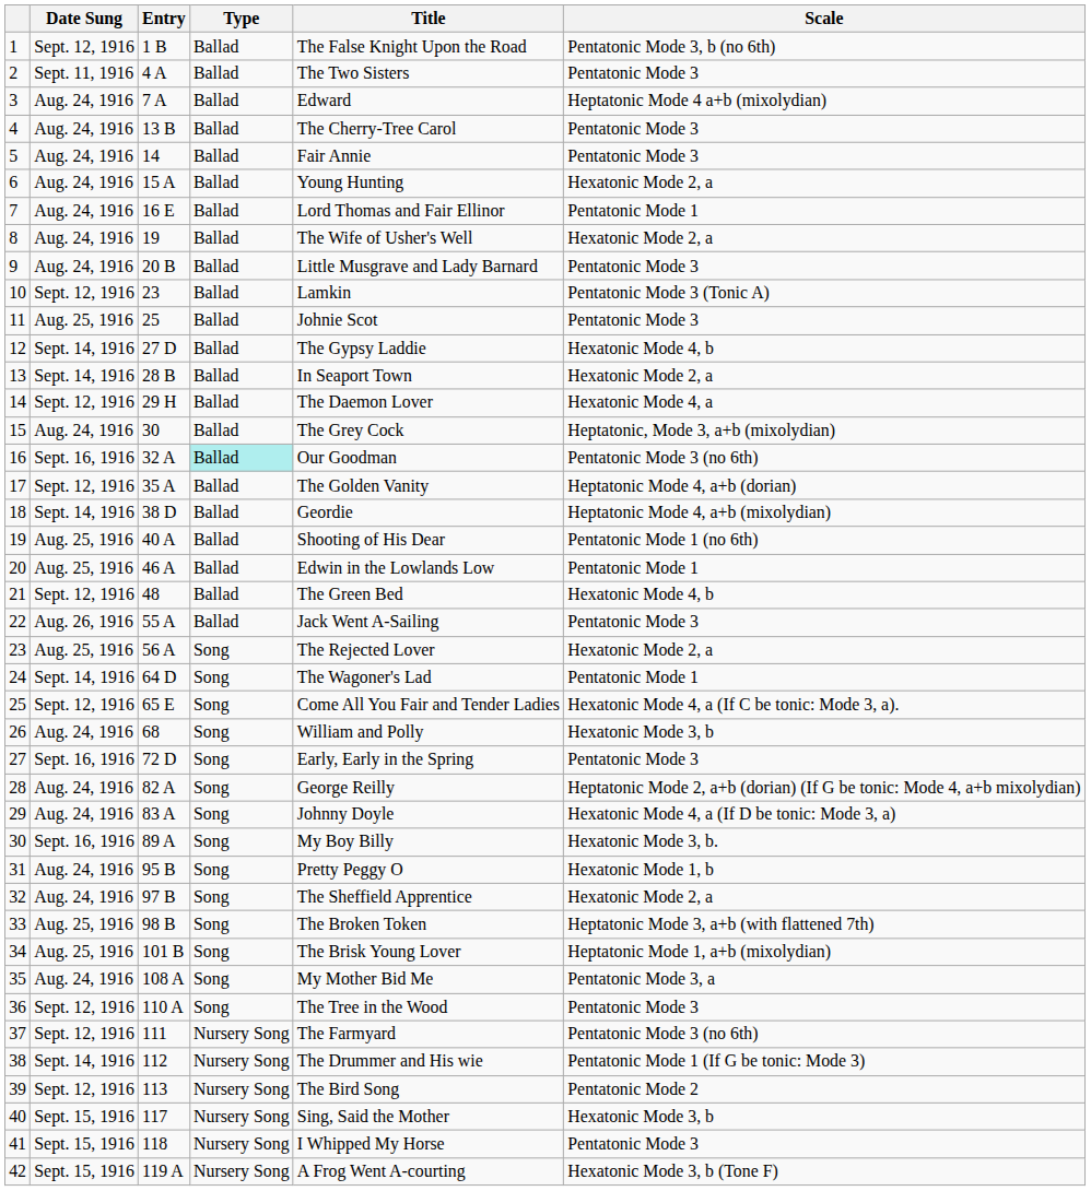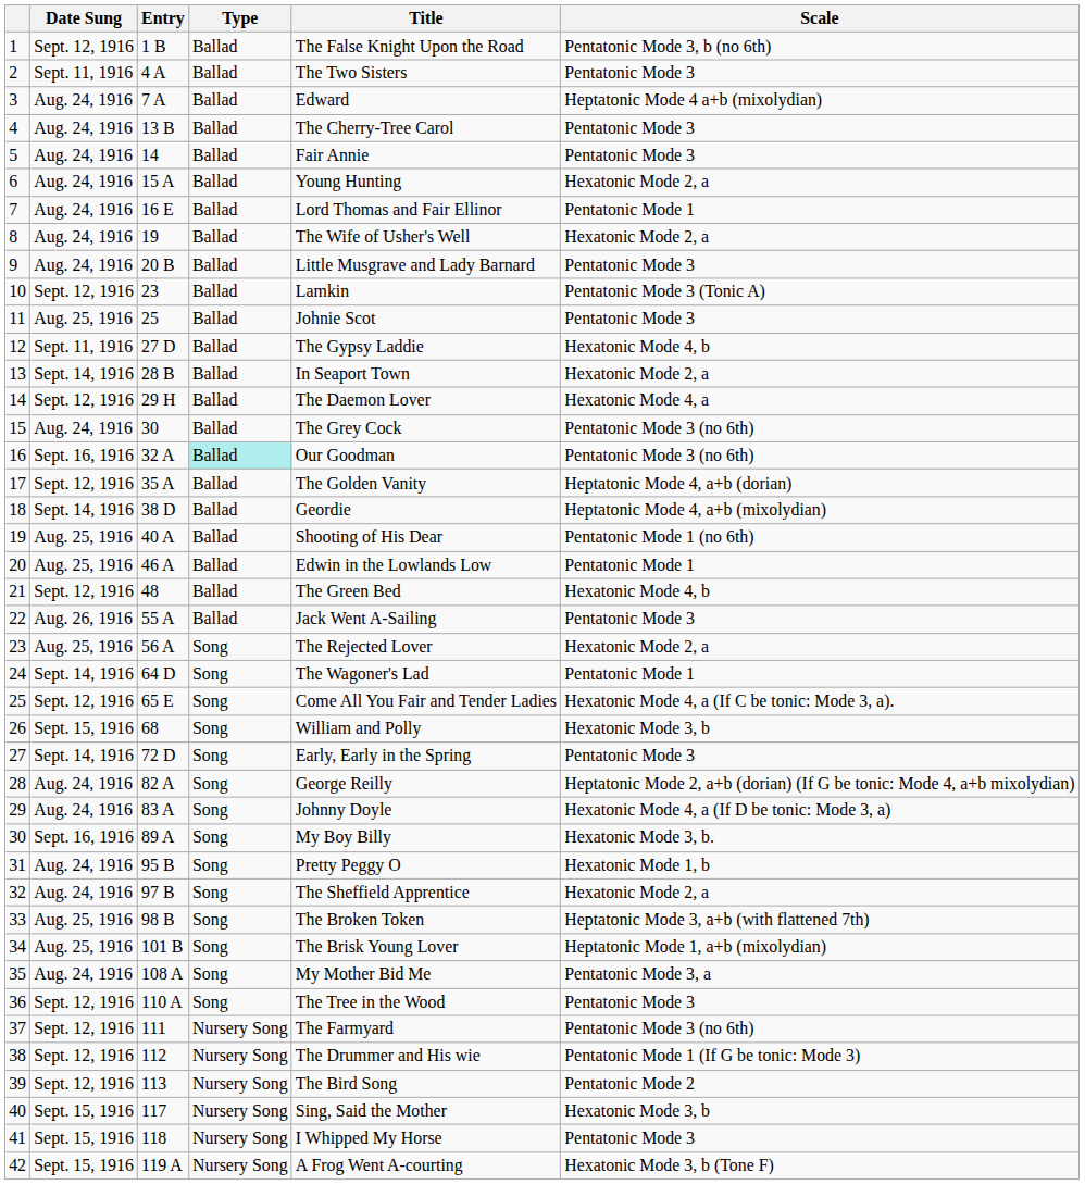12 | Date Sung: Sept. 14, 1916 -> Sept. 11, 1916
15 | Scale: Heptatonic, Mode 3, a+b (mixolydian) -> Pentatonic Mode 3 (no 6th)
26 | Date Sung: Aug. 24, 1916 -> Sept. 15, 1916
27 | Date Sung: Sept. 16, 1916 -> Sept. 14, 1916
38 | Date Sung: Sept. 14, 1916 -> Sept. 12, 1916
